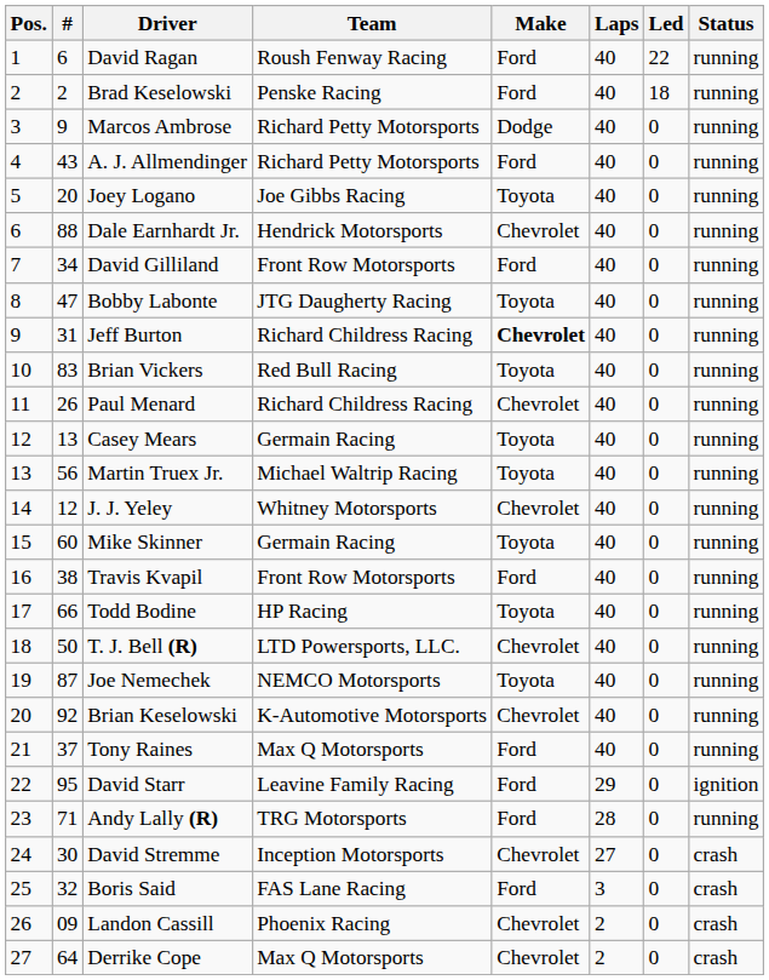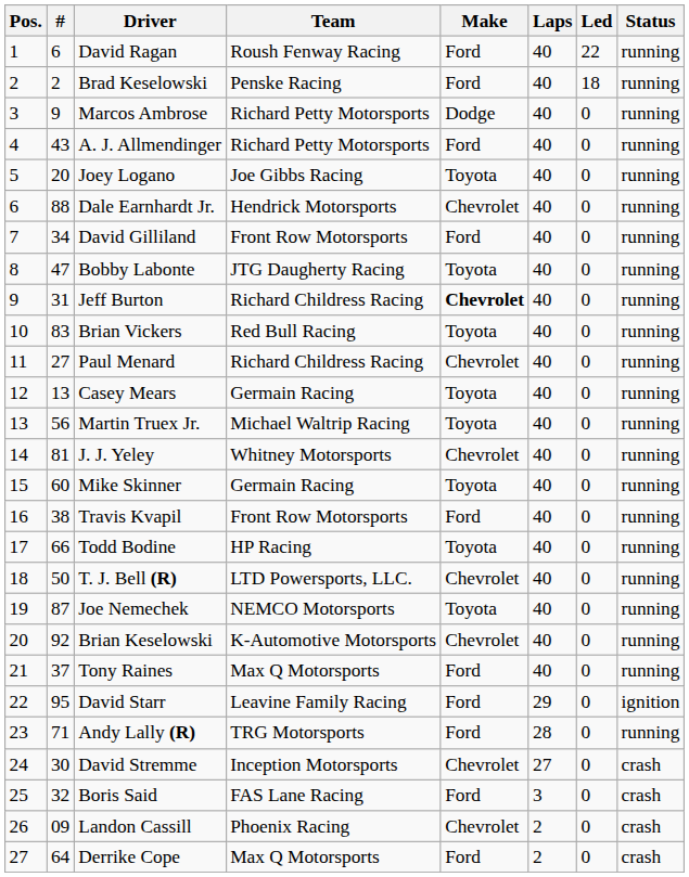Paul Menard | #: 26 -> 27
J. J. Yeley | #: 12 -> 81
Derrike Cope | Make: Chevrolet -> Ford
